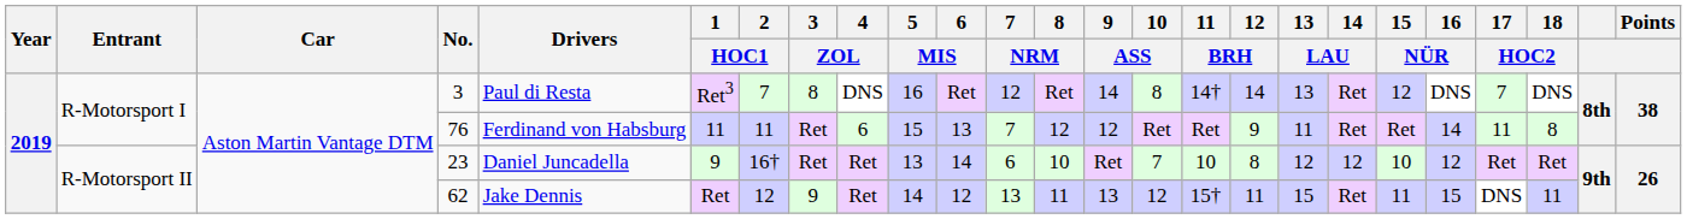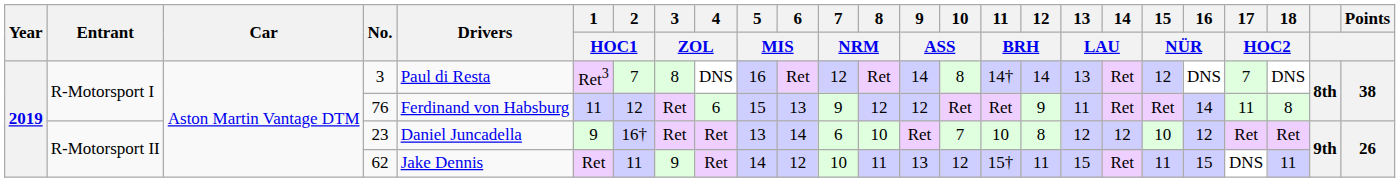76 | 2 / HOC1: 11 -> 12
76 | 7 / NRM: 7 -> 9
62 | 2 / HOC1: 12 -> 11
62 | 7 / NRM: 13 -> 10
